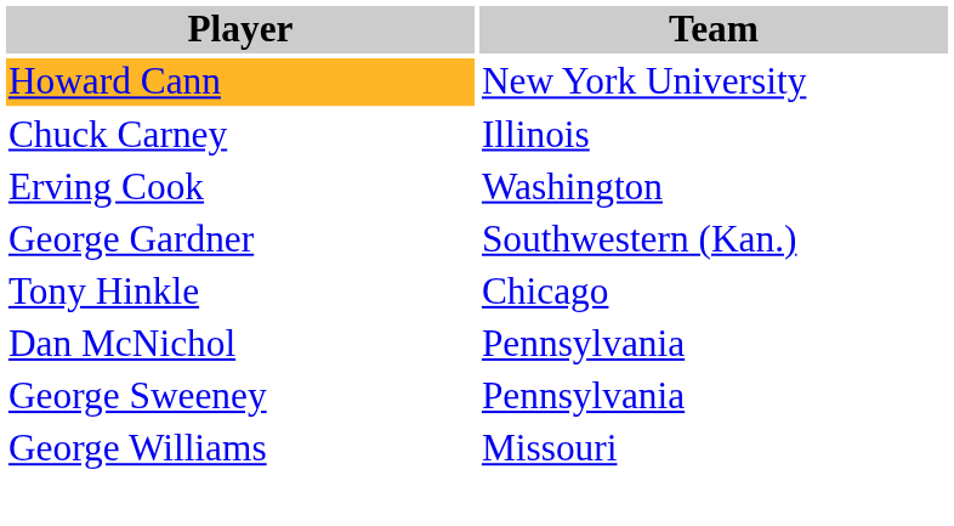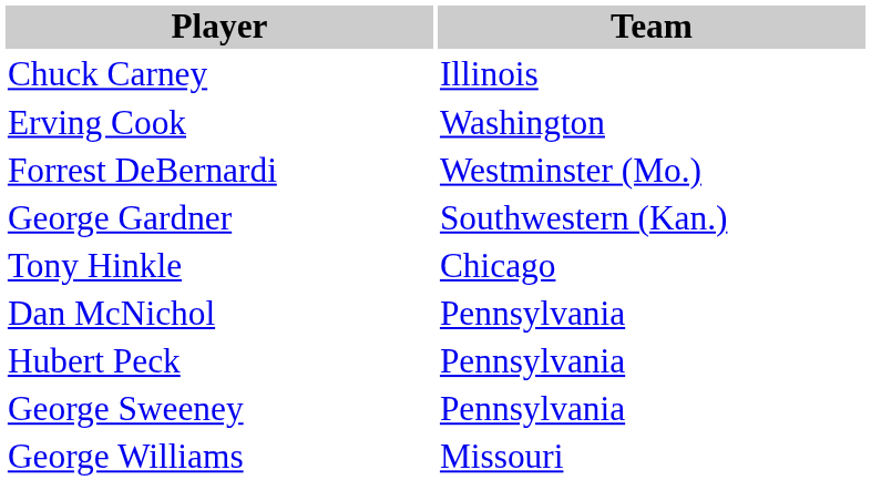- row: Howard Cann | New York University
+ row: Forrest DeBernardi | Westminster (Mo.)
+ row: Hubert Peck | Pennsylvania
